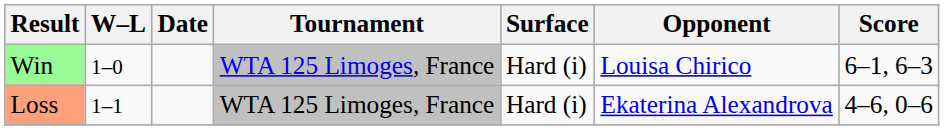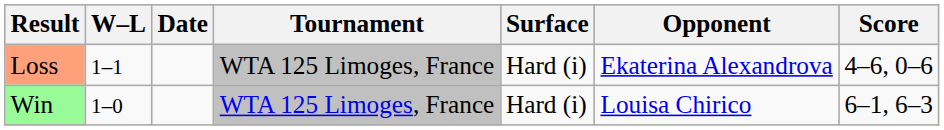rows swapped: Win <-> Loss
